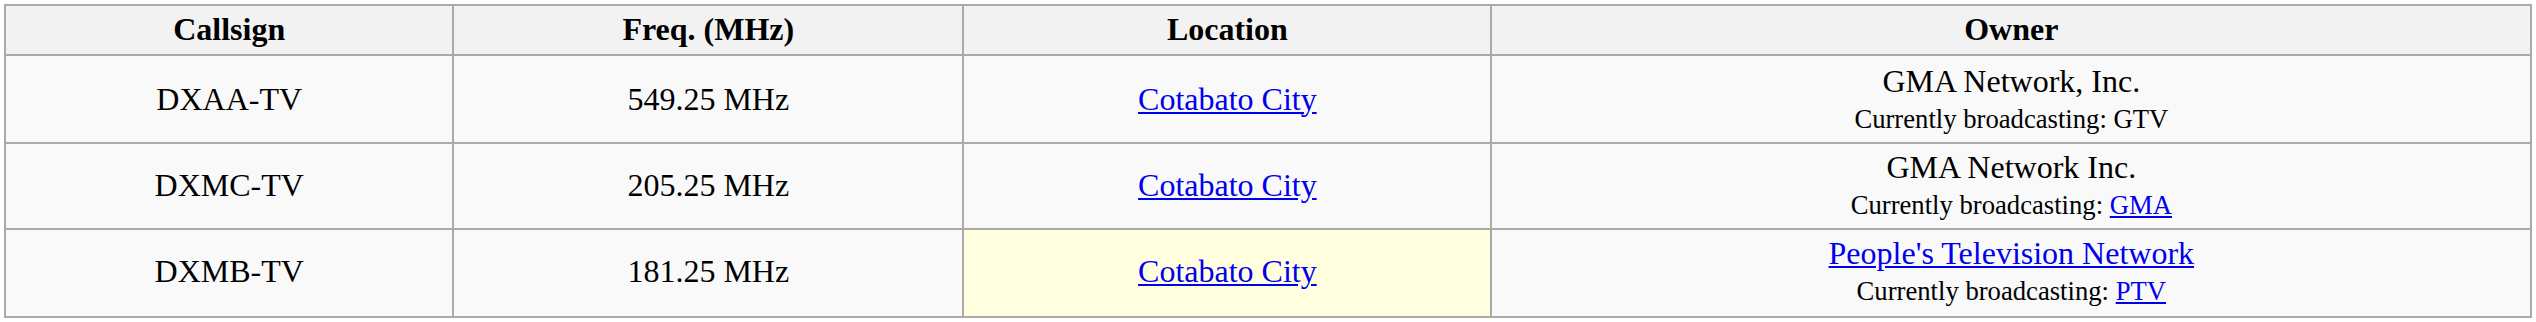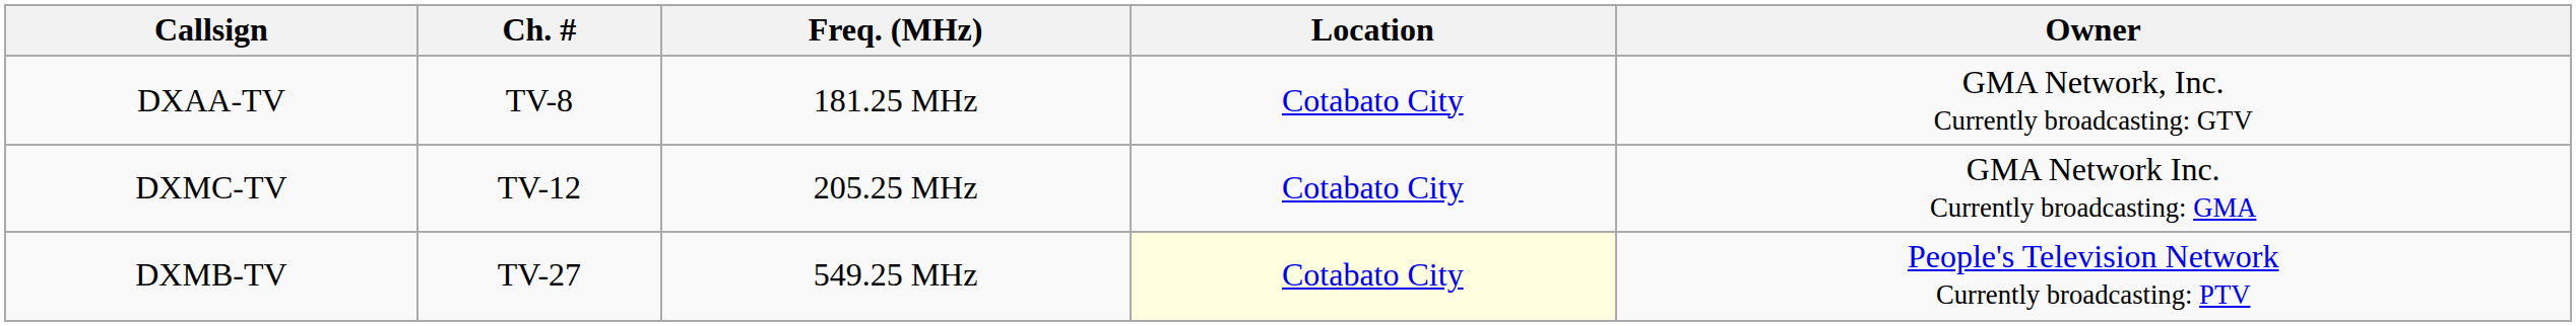+ column: Ch. # | TV-8 | TV-12 | TV-27
DXAA-TV | Freq. (MHz): 549.25 MHz -> 181.25 MHz
DXMB-TV | Freq. (MHz): 181.25 MHz -> 549.25 MHz
